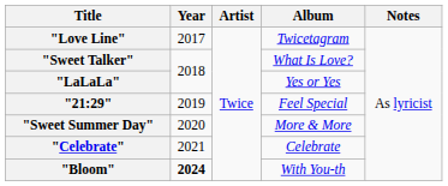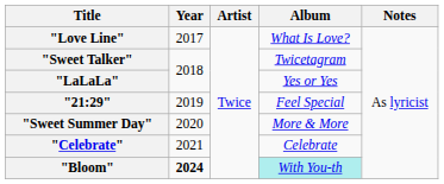"Love Line" | Album: Twicetagram -> What Is Love?
"Sweet Talker" | Album: What Is Love? -> Twicetagram
"Bloom" | Album: no background -> paleturquoise background
